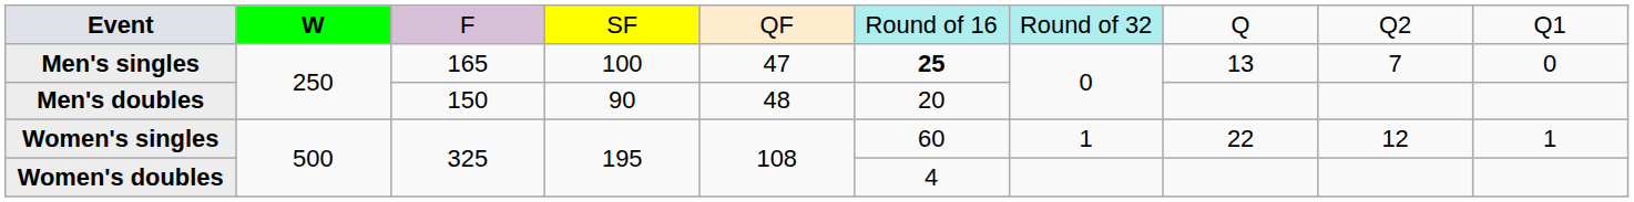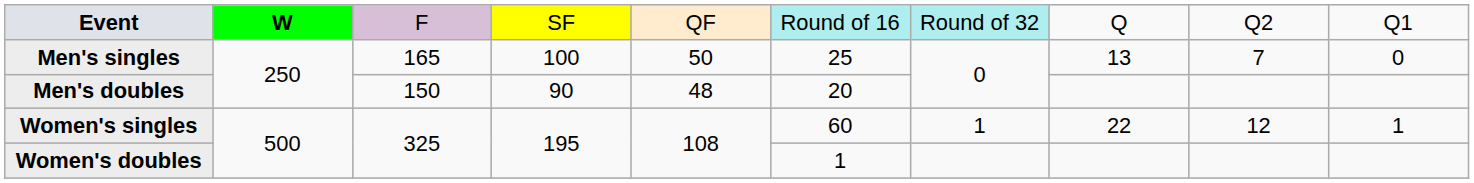Men's singles | column 5: 47 -> 50
Men's singles | column 6: bold -> normal
Women's doubles | column 6: 4 -> 1
